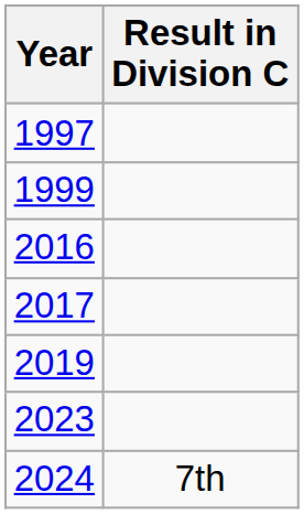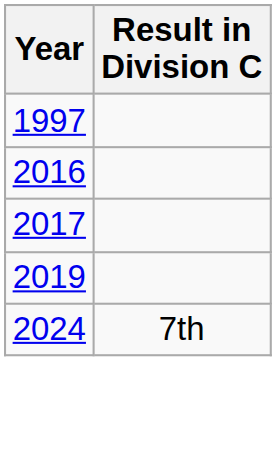- row: 1999
- row: 2023
